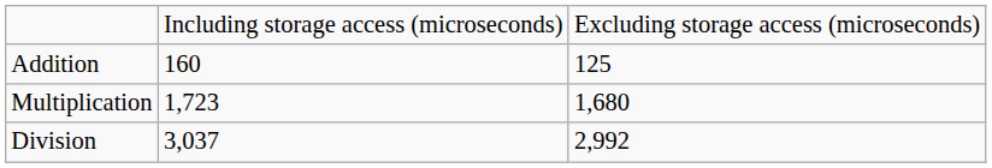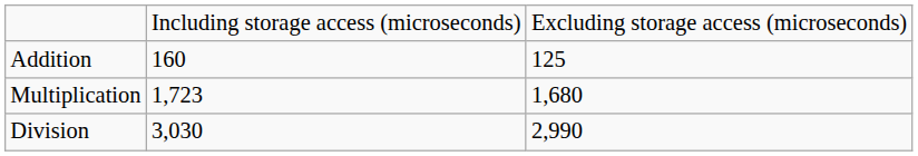Division | column 2: 3,037 -> 3,030
Division | column 3: 2,992 -> 2,990
